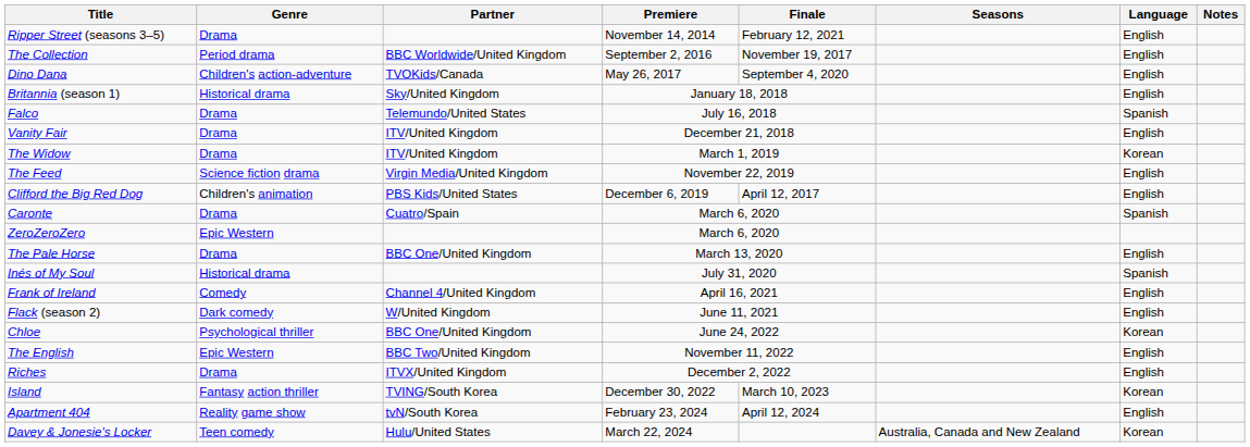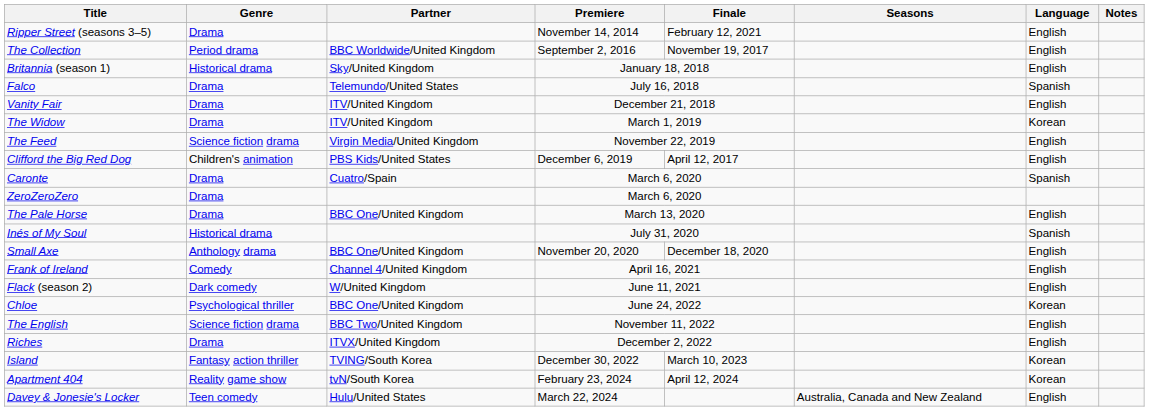- row: Dino Dana | Children's action-adventure | TVOKids/Canada | May 26, 2017 | September 4, 2020 | English
ZeroZeroZero | Genre: Epic Western -> Drama
+ row: Small Axe | Anthology drama | BBC One/United Kingdom | November 20, 2020 | December 18, 2020 | English
The English | Genre: Epic Western -> Science fiction drama
Apartment 404 | Language: English -> Korean
Davey & Jonesie's Locker | Language: Korean -> English
